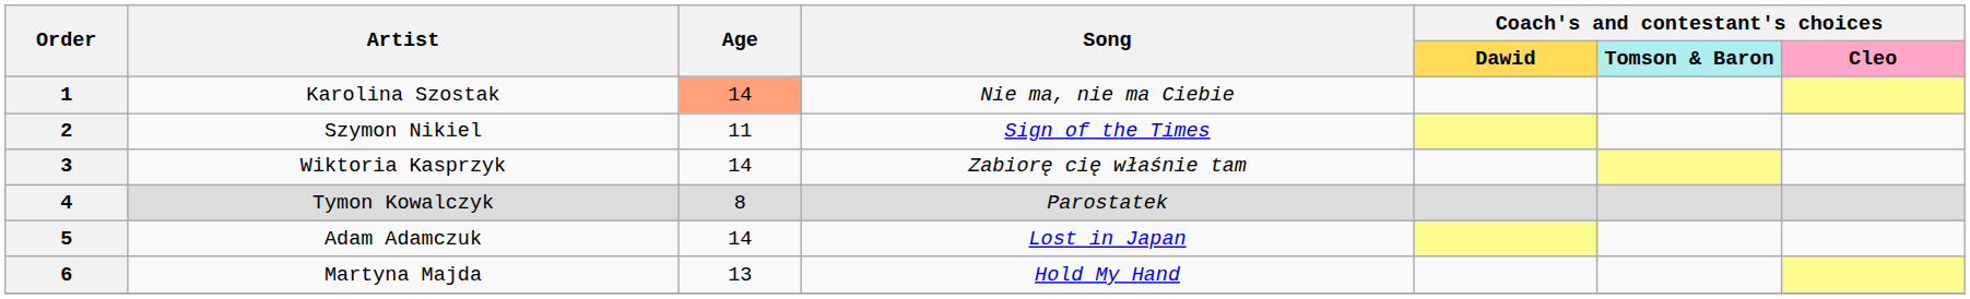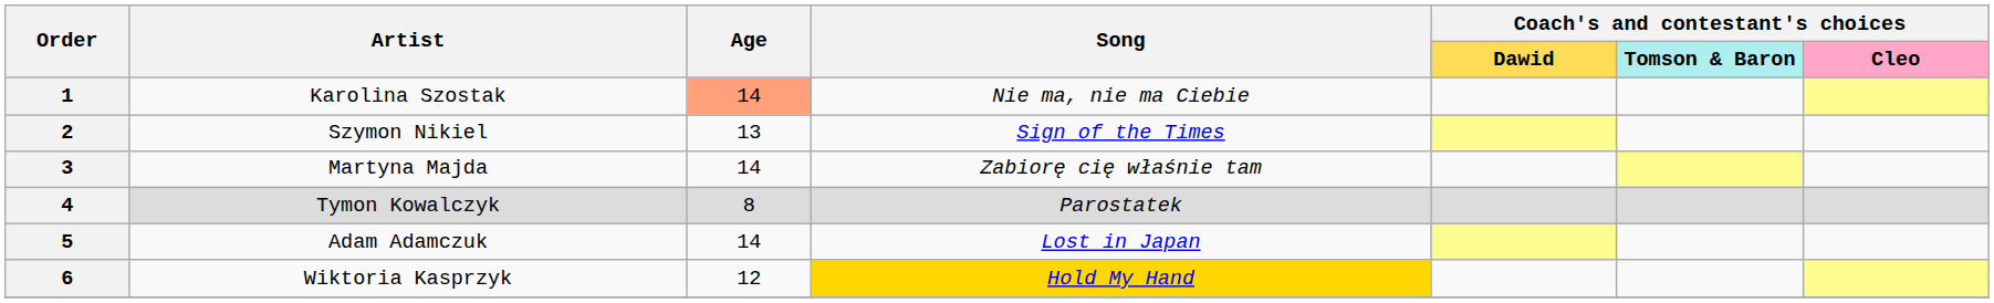2 | Age: 11 -> 13
3 | Artist: Wiktoria Kasprzyk -> Martyna Majda
6 | Artist: Martyna Majda -> Wiktoria Kasprzyk
6 | Age: 13 -> 12
6 | Song: no background -> gold background
